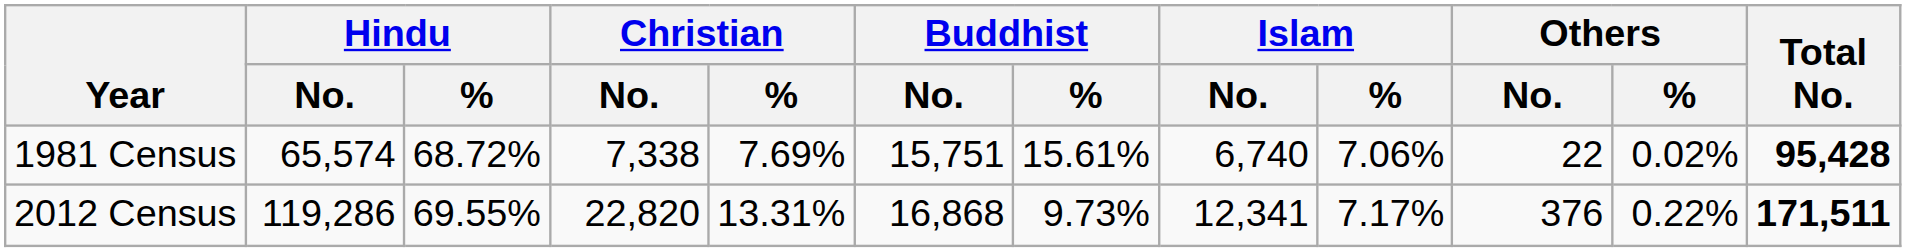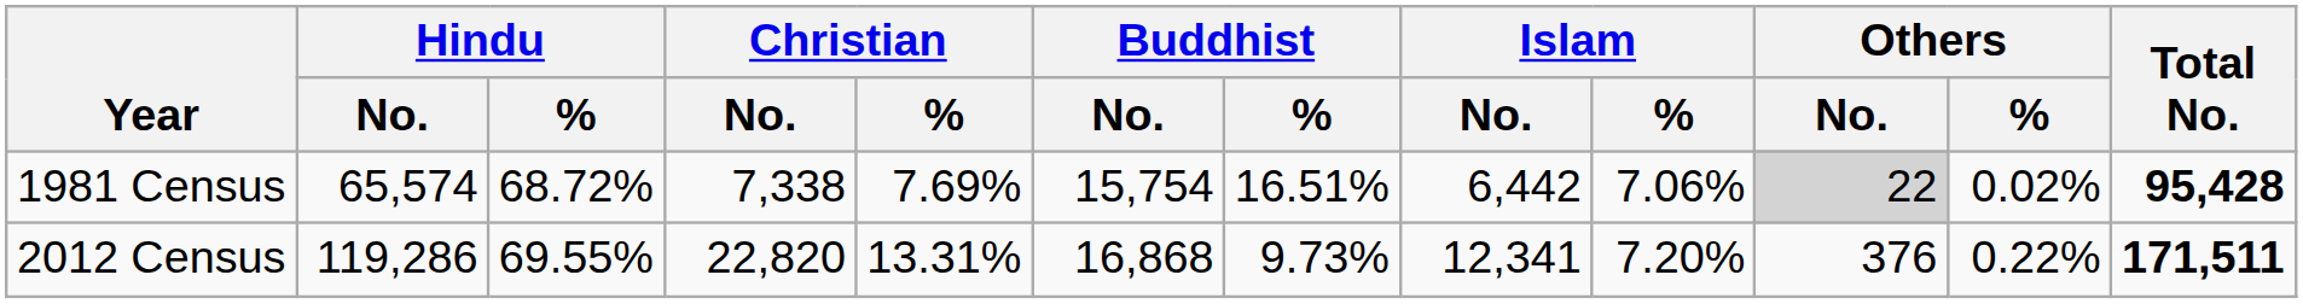1981 Census | Buddhist / No.: 15,751 -> 15,754
1981 Census | Buddhist / %: 15.61% -> 16.51%
1981 Census | Islam / No.: 6,740 -> 6,442
1981 Census | Others / No.: no background -> lightgrey background
2012 Census | Islam / %: 7.17% -> 7.20%
